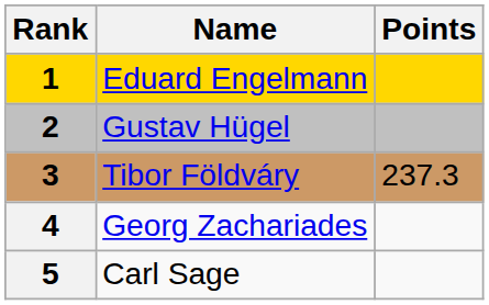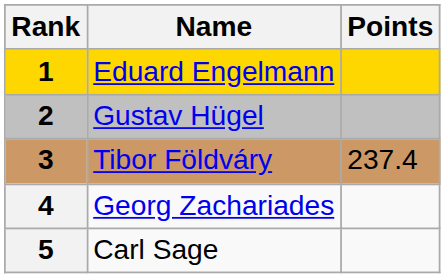Tibor Földváry | Points: 237.3 -> 237.4
